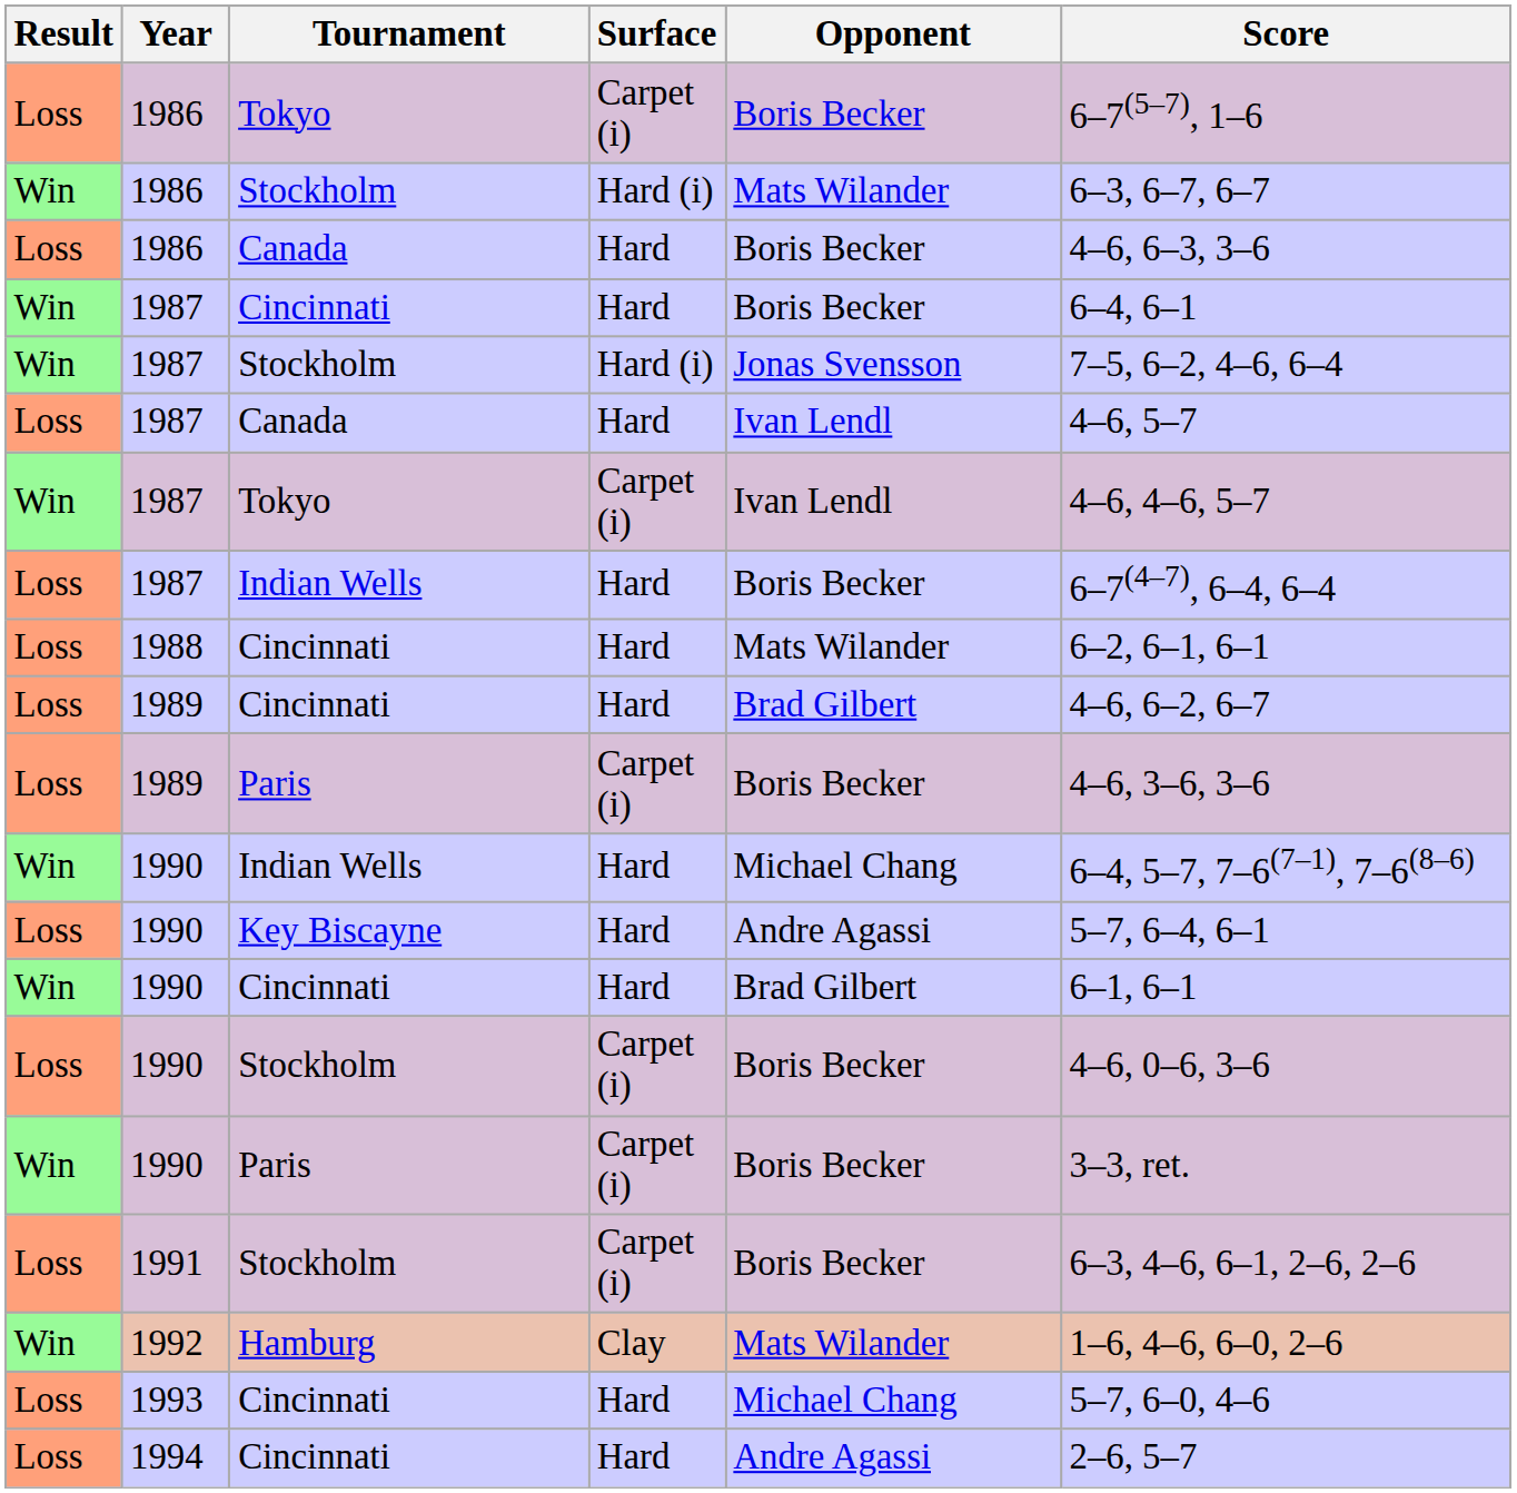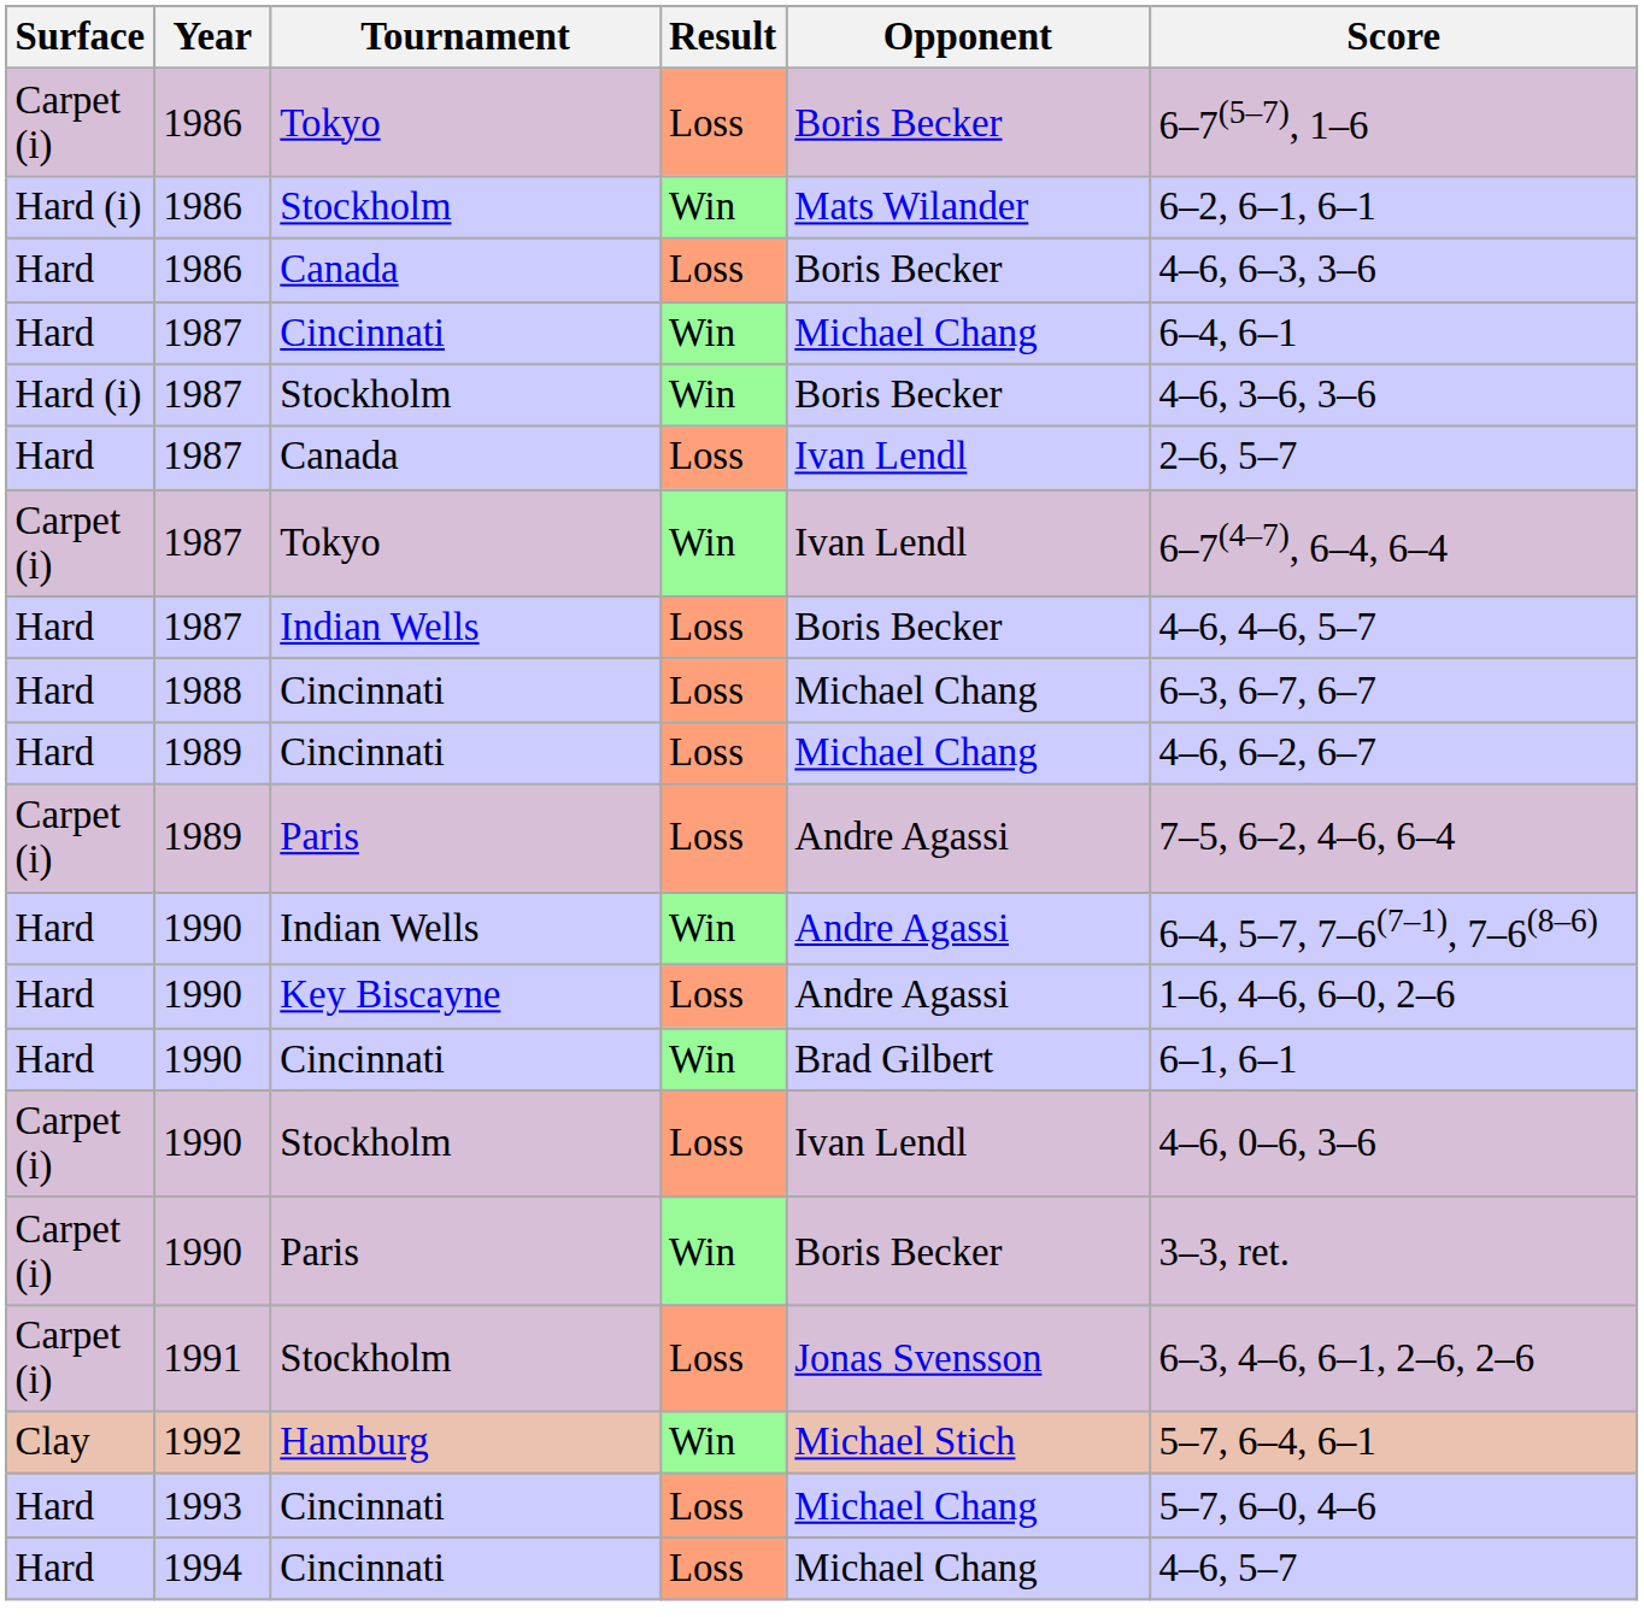columns swapped: Result <-> Surface
1986 / Stockholm | Score: 6–3, 6–7, 6–7 -> 6–2, 6–1, 6–1
1987 / Cincinnati | Opponent: Boris Becker -> Michael Chang
1987 / Stockholm | Opponent: Jonas Svensson -> Boris Becker
1987 / Stockholm | Score: 7–5, 6–2, 4–6, 6–4 -> 4–6, 3–6, 3–6
1987 / Canada | Score: 4–6, 5–7 -> 2–6, 5–7
1987 / Tokyo | Score: 4–6, 4–6, 5–7 -> 6–7(4–7), 6–4, 6–4
1987 / Indian Wells | Score: 6–7(4–7), 6–4, 6–4 -> 4–6, 4–6, 5–7
1988 | Opponent: Mats Wilander -> Michael Chang
1988 | Score: 6–2, 6–1, 6–1 -> 6–3, 6–7, 6–7
1989 / Cincinnati | Opponent: Brad Gilbert -> Michael Chang
1989 / Paris | Opponent: Boris Becker -> Andre Agassi
1989 / Paris | Score: 4–6, 3–6, 3–6 -> 7–5, 6–2, 4–6, 6–4
1990 / Indian Wells | Opponent: Michael Chang -> Andre Agassi
1990 / Key Biscayne | Score: 5–7, 6–4, 6–1 -> 1–6, 4–6, 6–0, 2–6
1990 / Stockholm | Opponent: Boris Becker -> Ivan Lendl
1991 | Opponent: Boris Becker -> Jonas Svensson
1992 | Opponent: Mats Wilander -> Michael Stich
1992 | Score: 1–6, 4–6, 6–0, 2–6 -> 5–7, 6–4, 6–1
1994 | Opponent: Andre Agassi -> Michael Chang
1994 | Score: 2–6, 5–7 -> 4–6, 5–7
